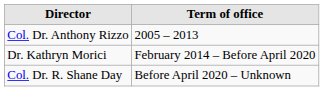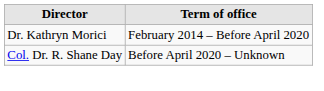- row: Col. Dr. Anthony Rizzo | 2005 – 2013
